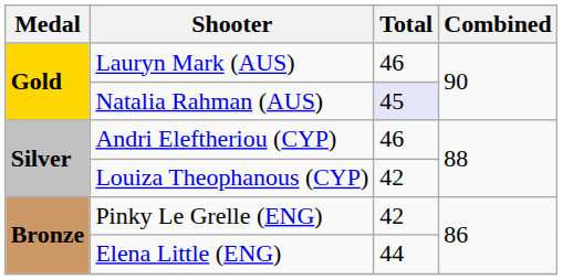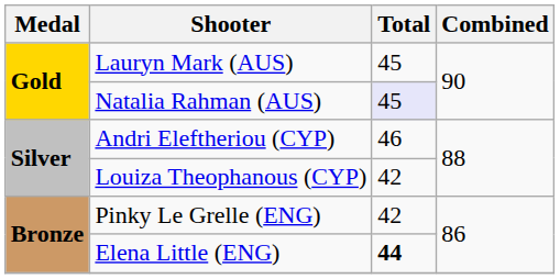Lauryn Mark (AUS) | Total: 46 -> 45
Elena Little (ENG) | Total: normal -> bold
